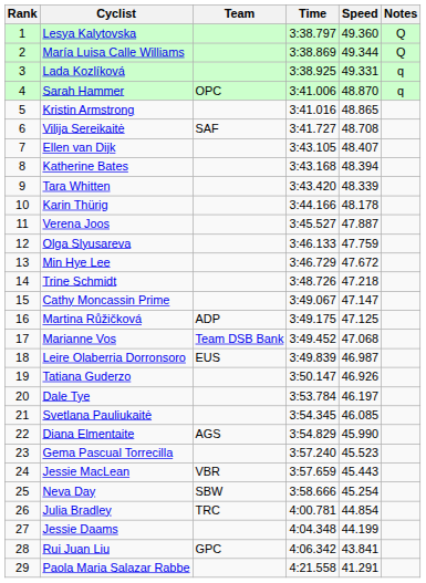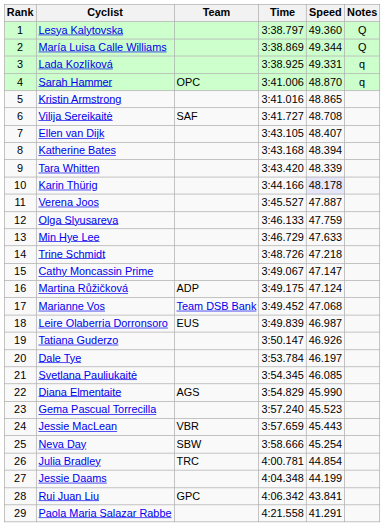Karin Thürig | Speed: no background -> lavender background
Min Hye Lee | Speed: 47.672 -> 47.633
Martina Růžičková | Speed: 47.125 -> 47.124
